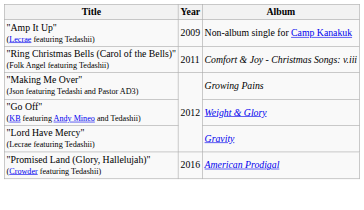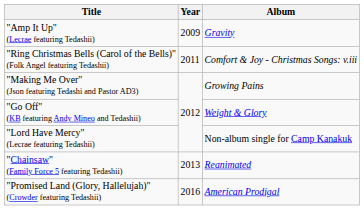"Amp It Up" (Lecrae featuring Tedashii) | Album: Non-album single for Camp Kanakuk -> Gravity
"Lord Have Mercy" (Lecrae featuring Tedashii) | Album: Gravity -> Non-album single for Camp Kanakuk
+ row: "Chainsaw" (Family Force 5 featuring Tedashii) | 2013 | Reanimated
